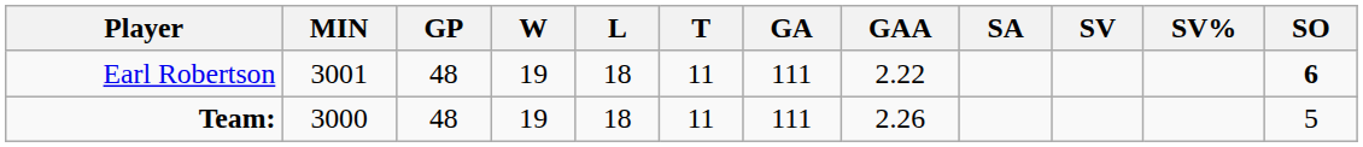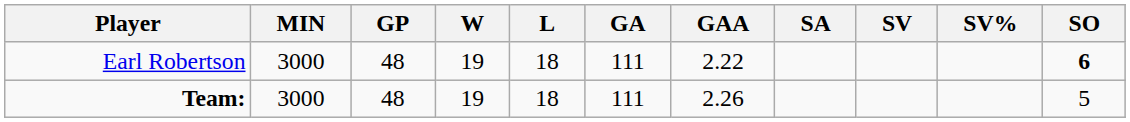- column: T | 11 | 11
Earl Robertson | MIN: 3001 -> 3000
